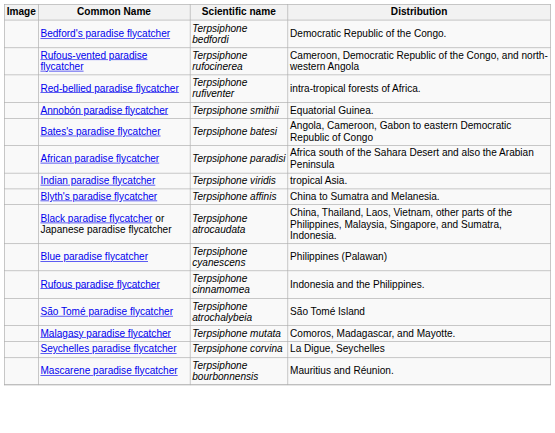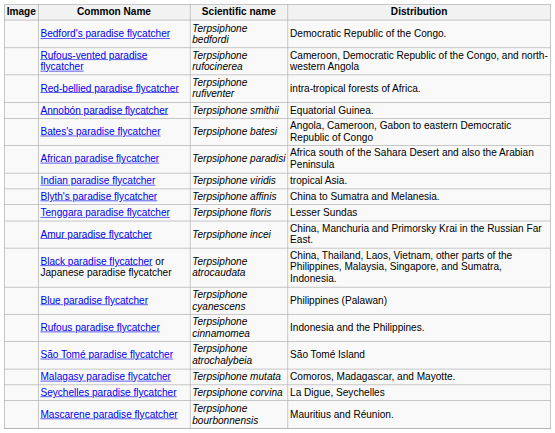+ row: Tenggara paradise flycatcher | Terpsiphone floris | Lesser Sundas
+ row: Amur paradise flycatcher | Terpsiphone incei | China, Manchuria and Primorsky Krai in the Russian Far East.
